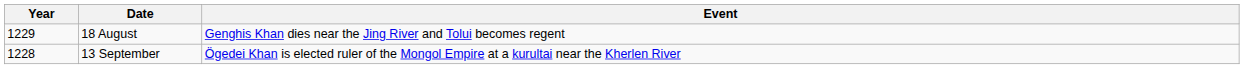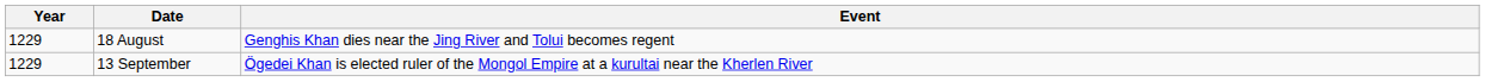13 September | Year: 1228 -> 1229
